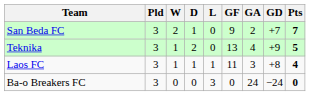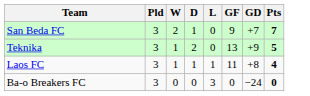- column: GA | 2 | 4 | 3 | 24
